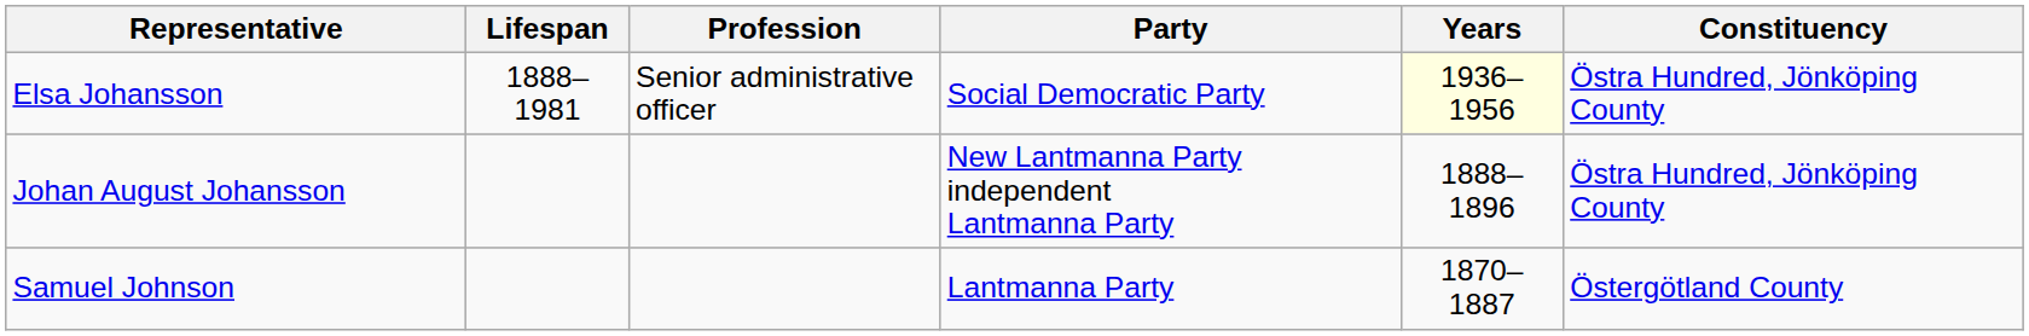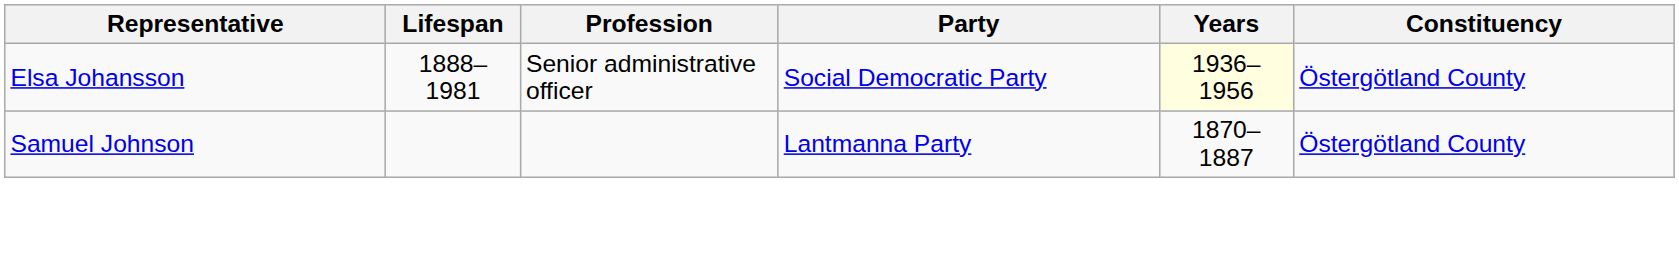Elsa Johansson | Constituency: Östra Hundred, Jönköping County -> Östergötland County
- row: Johan August Johansson | New Lantmanna Party independent Lantmanna Party | 1888–1896 | Östra Hundred, Jönköping County
